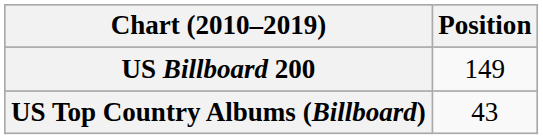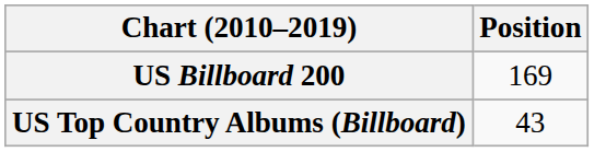US Billboard 200 | Position: 149 -> 169
